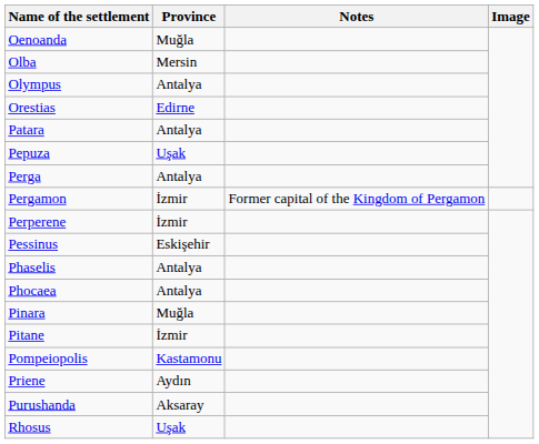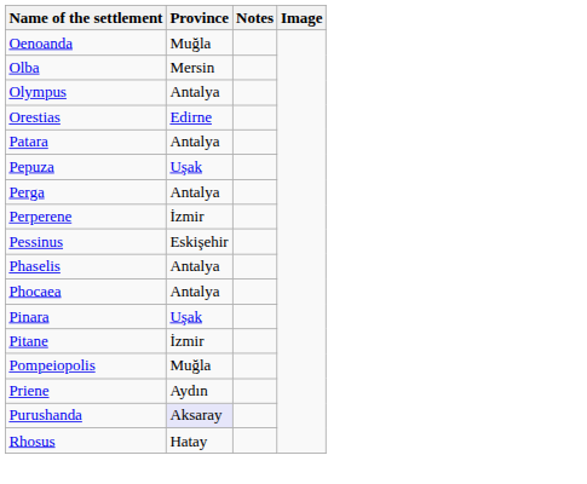- row: Pergamon | İzmir | Former capital of the Kingdom of Pergamon
Pinara | Province: Muğla -> Uşak
Pompeiopolis | Province: Kastamonu -> Muğla
Purushanda | Province: no background -> lavender background
Rhosus | Province: Uşak -> Hatay
